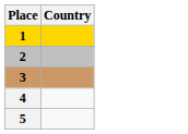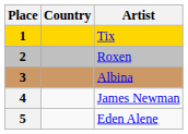+ column: Artist | Tix | Roxen | Albina | James Newman | Eden Alene
